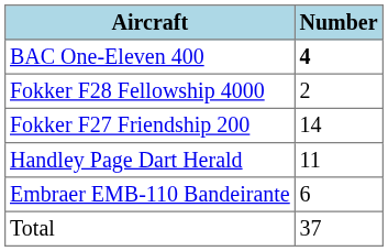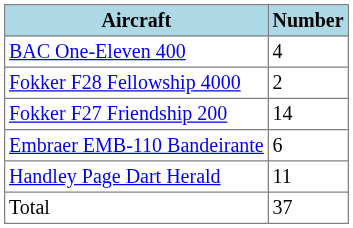BAC One-Eleven 400 | Number: bold -> normal
rows swapped: Handley Page Dart Herald <-> Embraer EMB-110 Bandeirante
